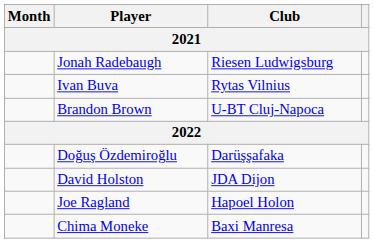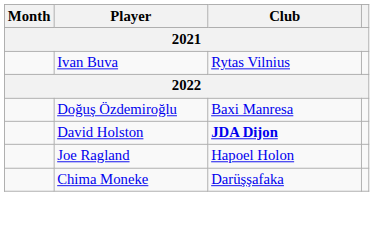- row: Jonah Radebaugh | Riesen Ludwigsburg
- row: Brandon Brown | U-BT Cluj-Napoca
Doğuş Özdemiroğlu | Club: Darüşşafaka -> Baxi Manresa
David Holston | Club: normal -> bold
Chima Moneke | Club: Baxi Manresa -> Darüşşafaka
